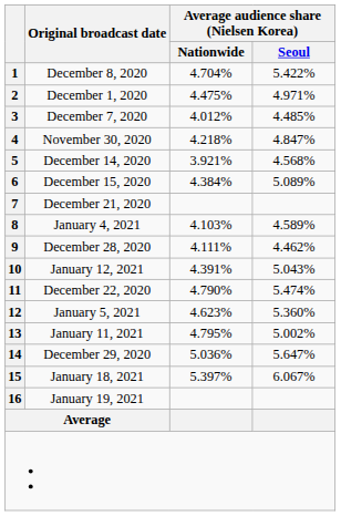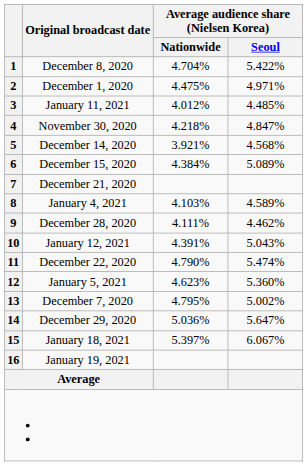3 | Original broadcast date: December 7, 2020 -> January 11, 2021
13 | Original broadcast date: January 11, 2021 -> December 7, 2020
